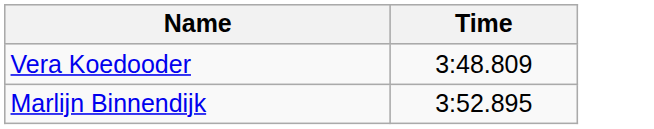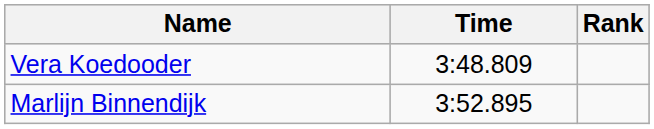+ column: Rank
